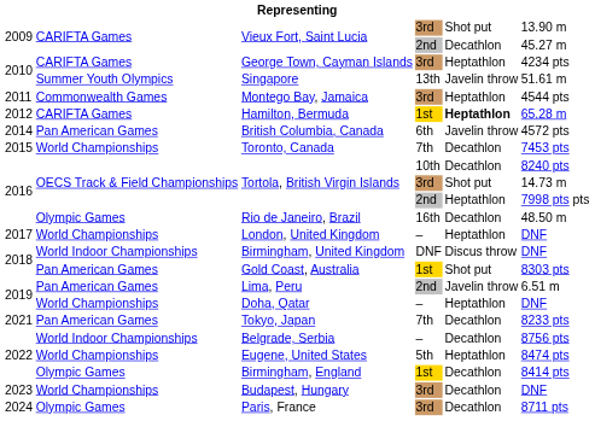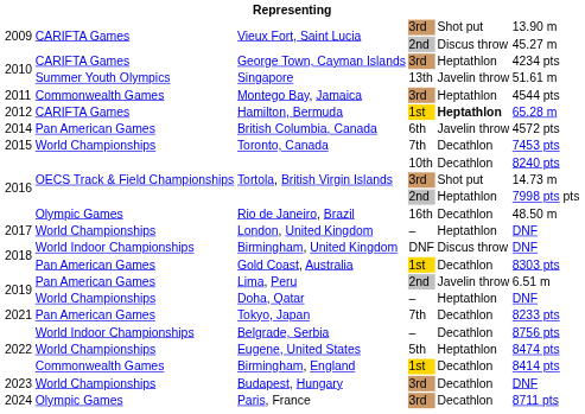Vieux Fort, Saint Lucia / 2nd | column 5: Decathlon -> Discus throw
Gold Coast, Australia | column 5: Shot put -> Decathlon
Birmingham, England | column 2: Olympic Games -> Commonwealth Games
